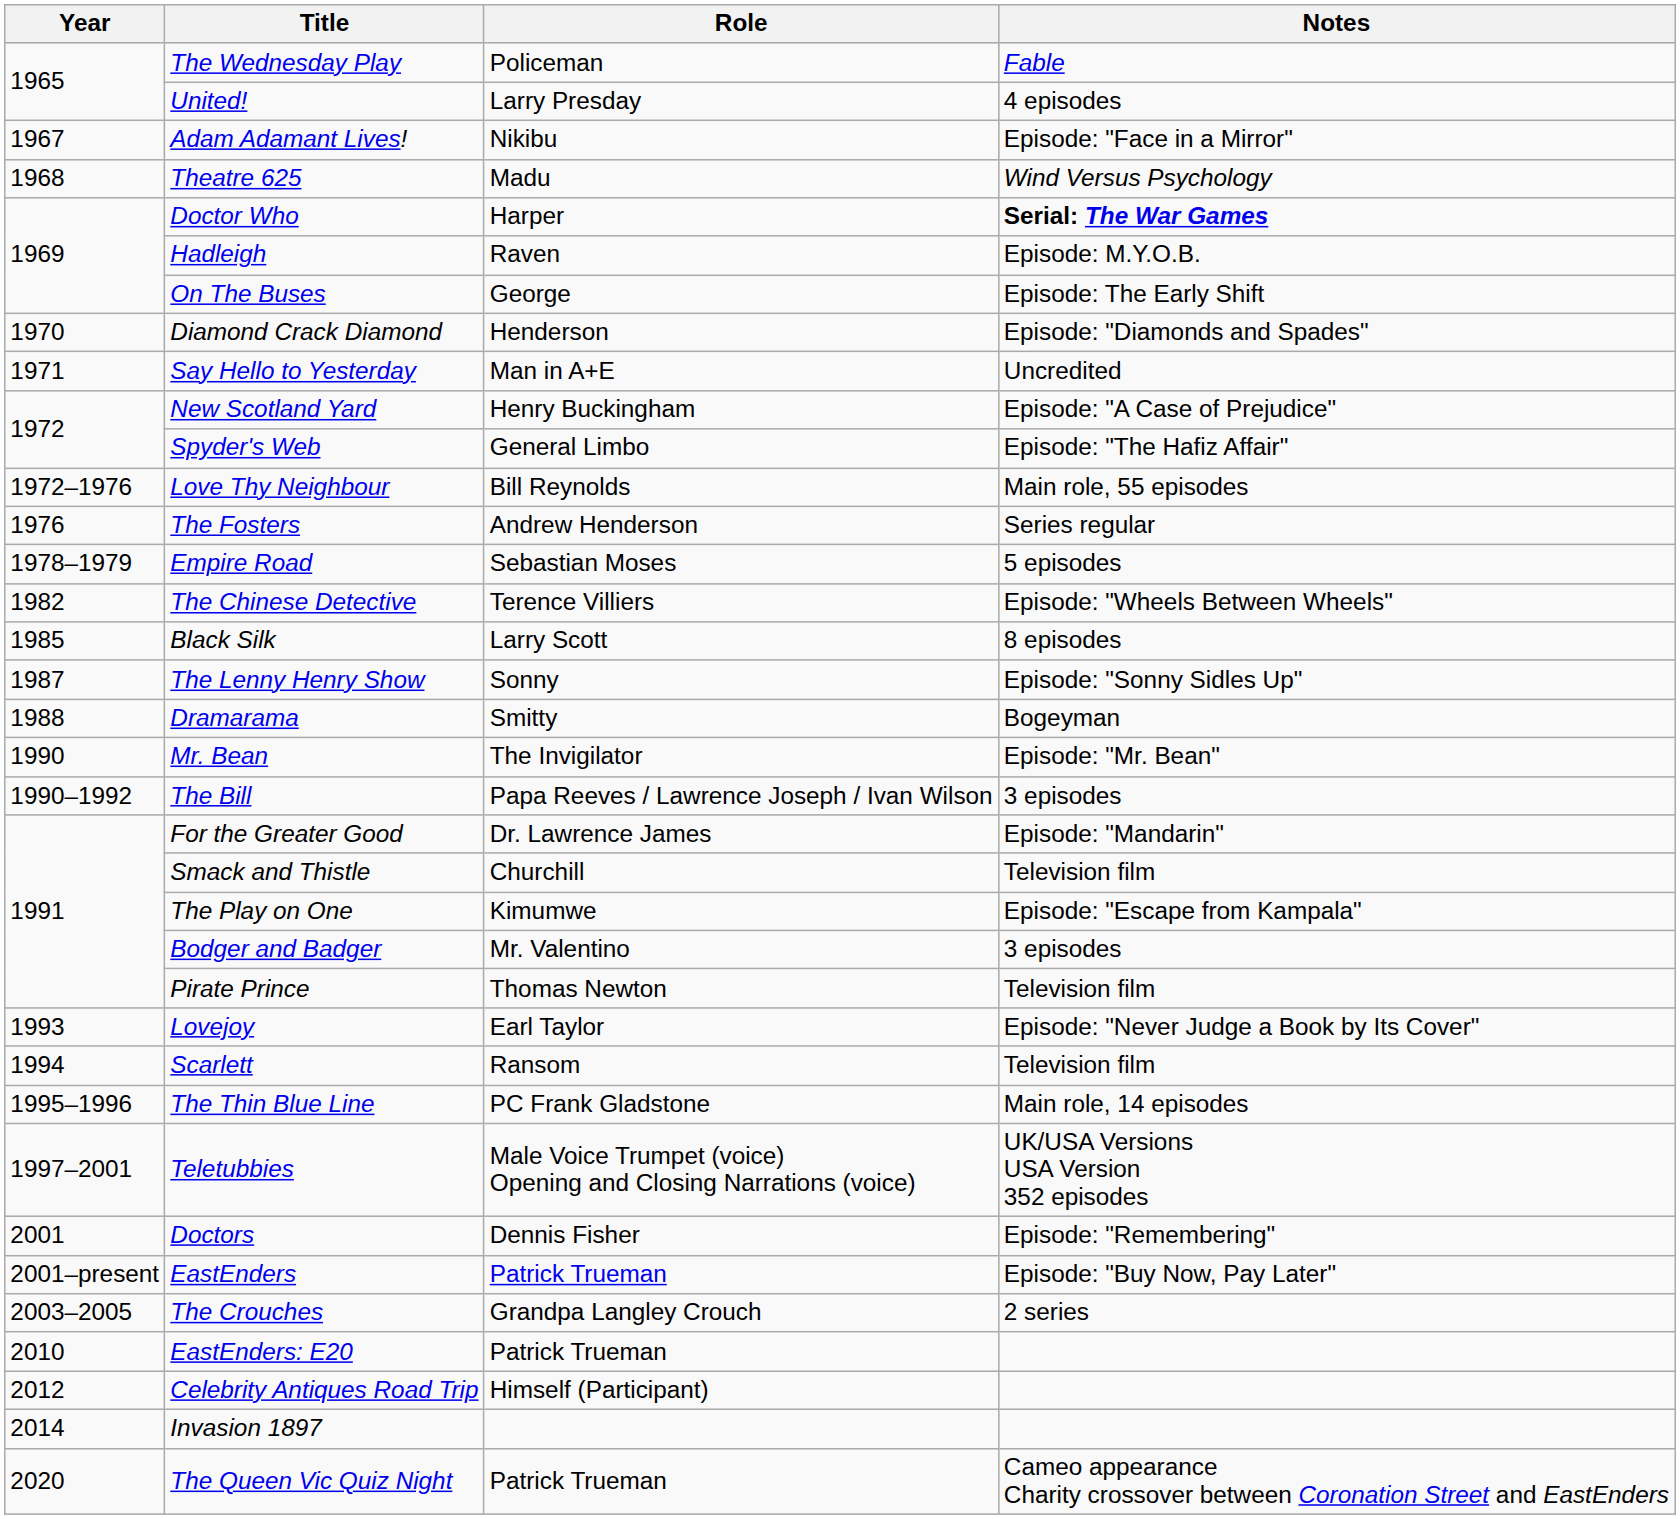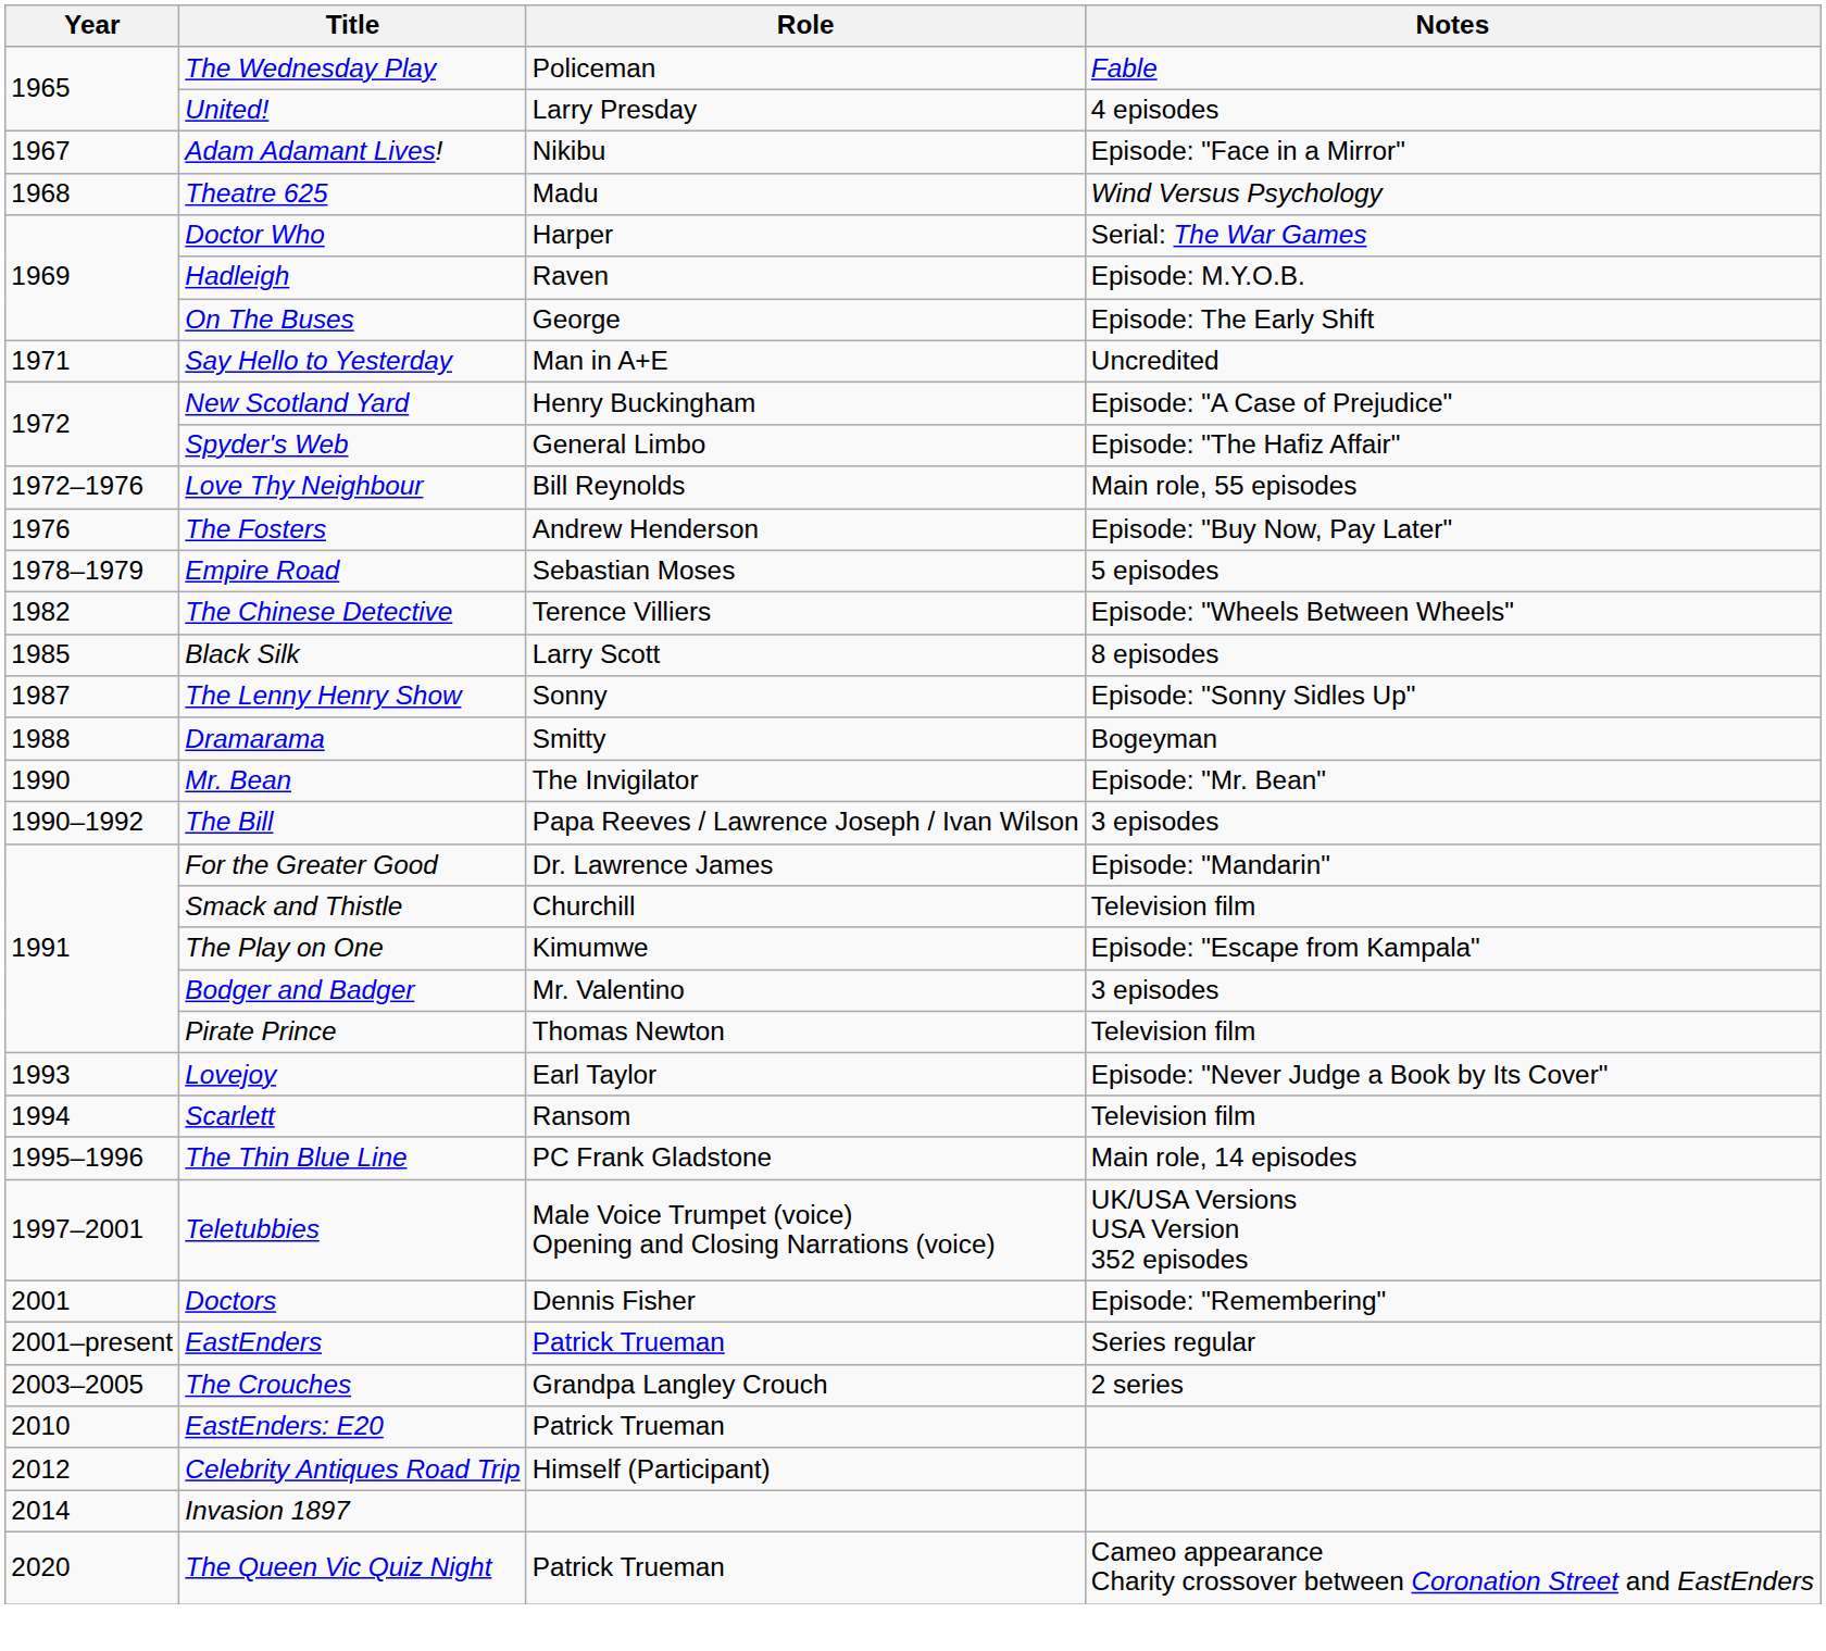Doctor Who | Notes: bold -> normal
- row: 1970 | Diamond Crack Diamond | Henderson | Episode: "Diamonds and Spades"
The Fosters | Notes: Series regular -> Episode: "Buy Now, Pay Later"
EastEnders | Notes: Episode: "Buy Now, Pay Later" -> Series regular
